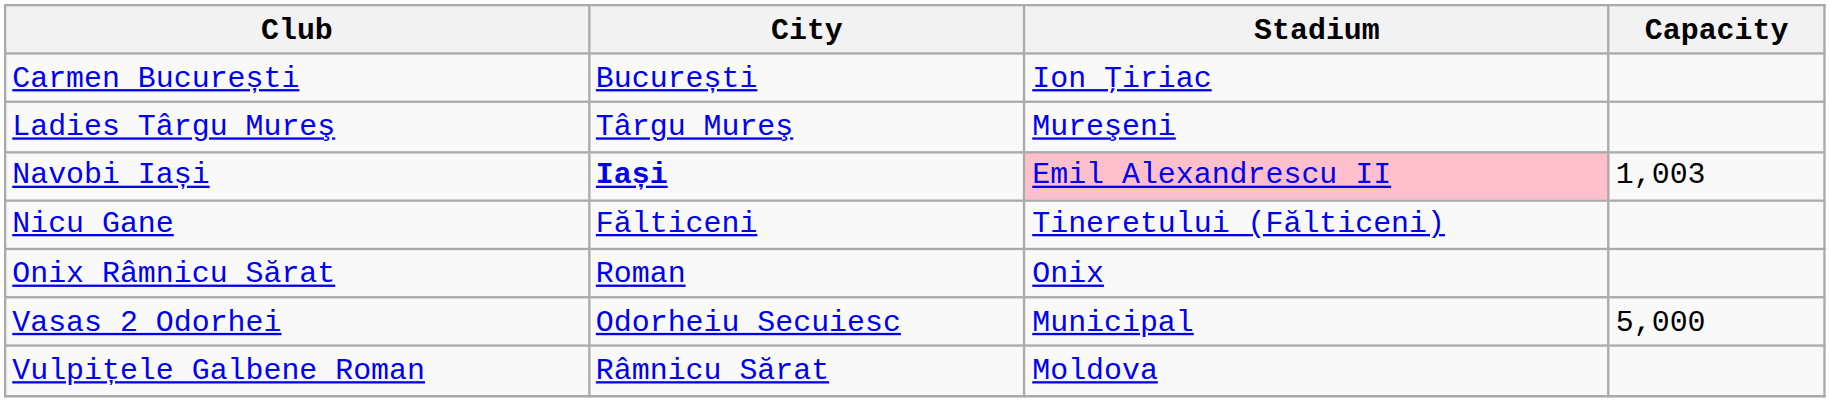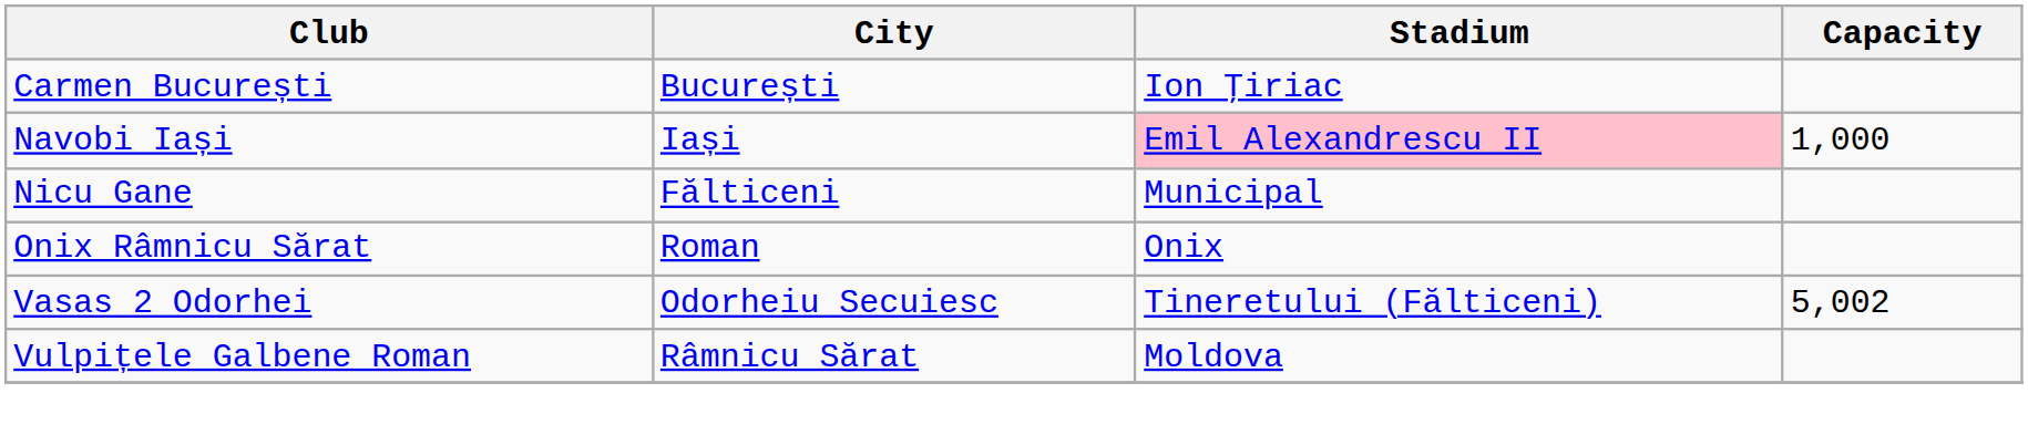- row: Ladies Târgu Mureş | Târgu Mureş | Mureşeni
Navobi Iași | City: bold -> normal
Navobi Iași | Capacity: 1,003 -> 1,000
Nicu Gane | Stadium: Tineretului (Fălticeni) -> Municipal
Vasas 2 Odorhei | Stadium: Municipal -> Tineretului (Fălticeni)
Vasas 2 Odorhei | Capacity: 5,000 -> 5,002
